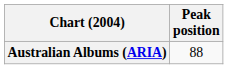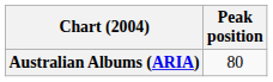Australian Albums (ARIA) | Peak position: 88 -> 80
